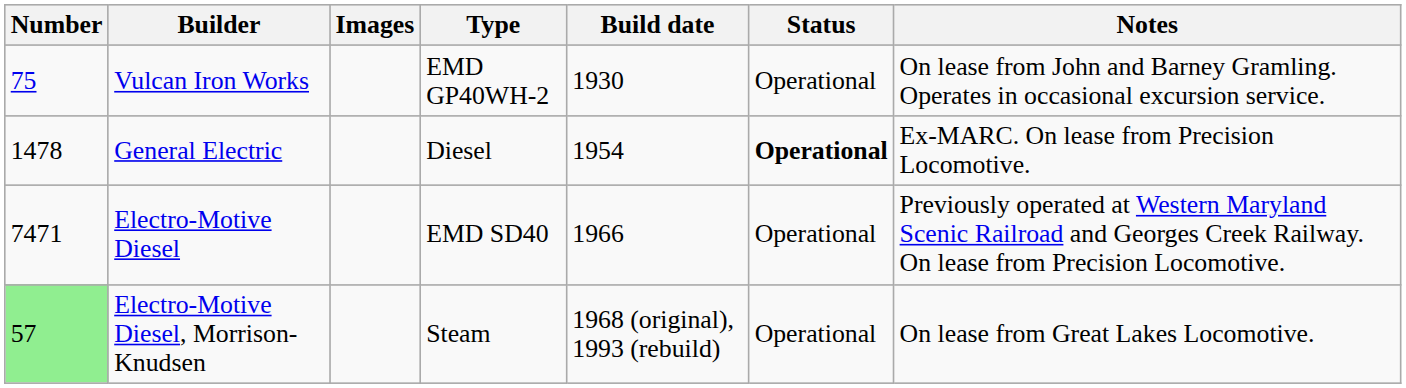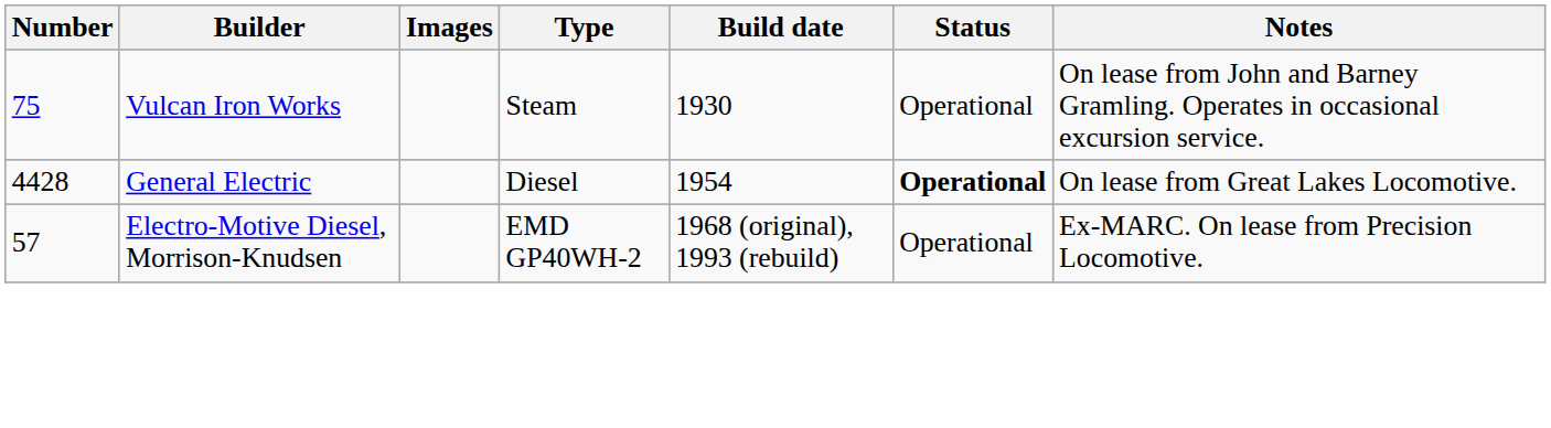Vulcan Iron Works | Type: EMD GP40WH-2 -> Steam
General Electric | Number: 1478 -> 4428
General Electric | Notes: Ex-MARC. On lease from Precision Locomotive. -> On lease from Great Lakes Locomotive.
- row: 7471 | Electro-Motive Diesel | EMD SD40 | 1966 | Operational | Previously operated at Western Maryland Scenic Railroad and Georges Creek Railway. On lease from Precision Locomotive.
Electro-Motive Diesel, Morrison-Knudsen | Number: lightgreen background -> no background
Electro-Motive Diesel, Morrison-Knudsen | Type: Steam -> EMD GP40WH-2
Electro-Motive Diesel, Morrison-Knudsen | Notes: On lease from Great Lakes Locomotive. -> Ex-MARC. On lease from Precision Locomotive.
